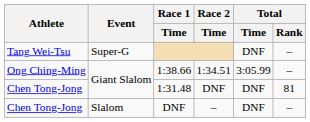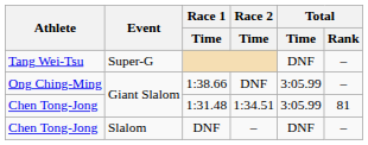1:38.66 | Race 2 / Time: 1:34.51 -> DNF
1:31.48 | Race 2 / Time: DNF -> 1:34.51
1:31.48 | Total / Time: DNF -> 3:05.99
